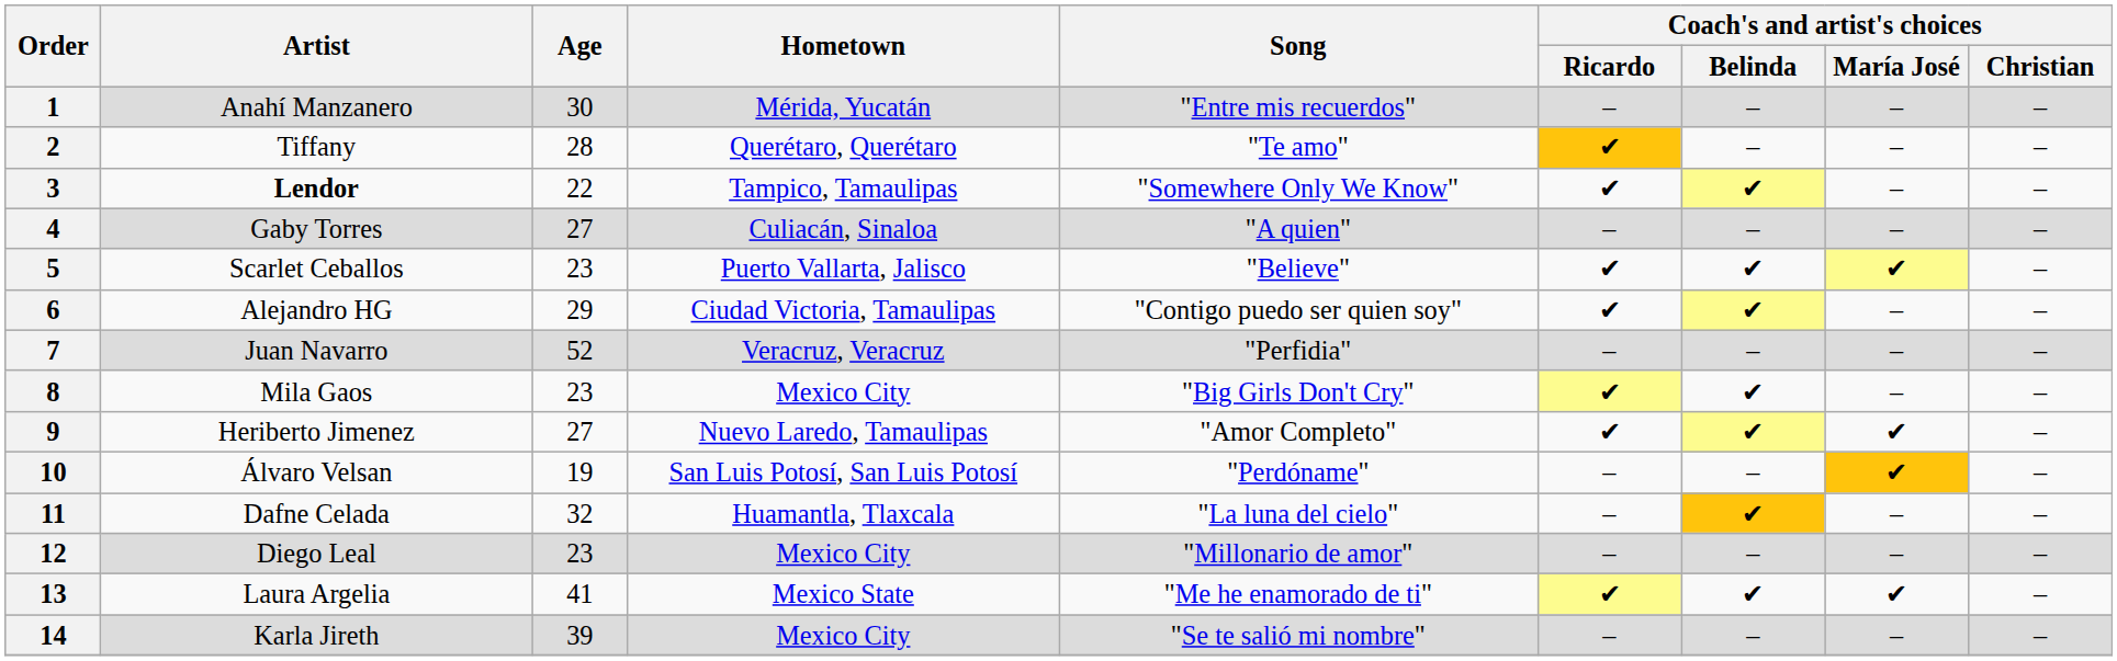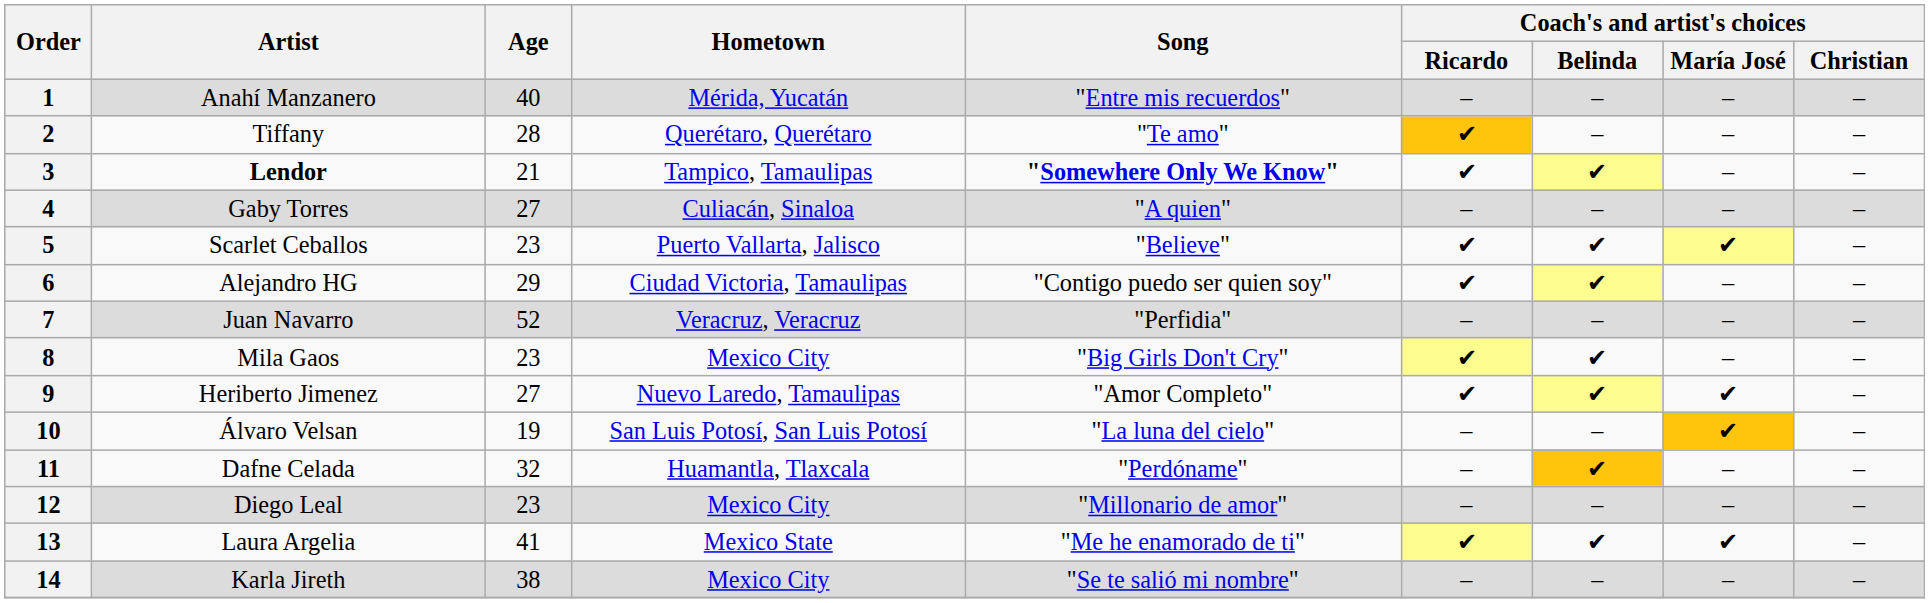1 | Age: 30 -> 40
3 | Age: 22 -> 21
3 | Song: normal -> bold
10 | Song: "Perdóname" -> "La luna del cielo"
11 | Song: "La luna del cielo" -> "Perdóname"
14 | Age: 39 -> 38
